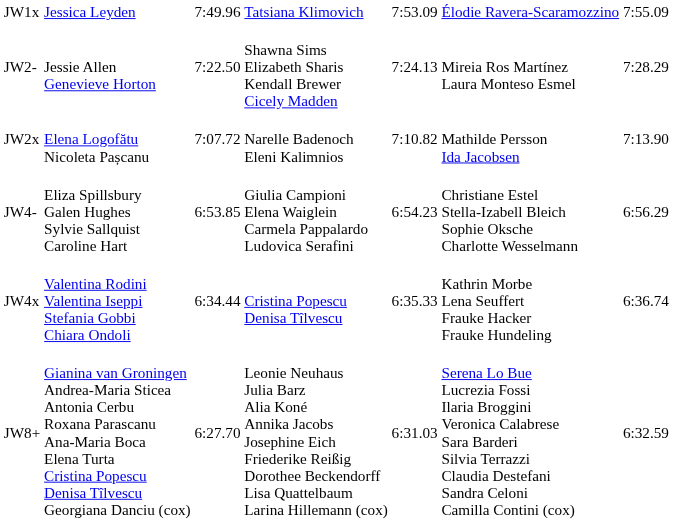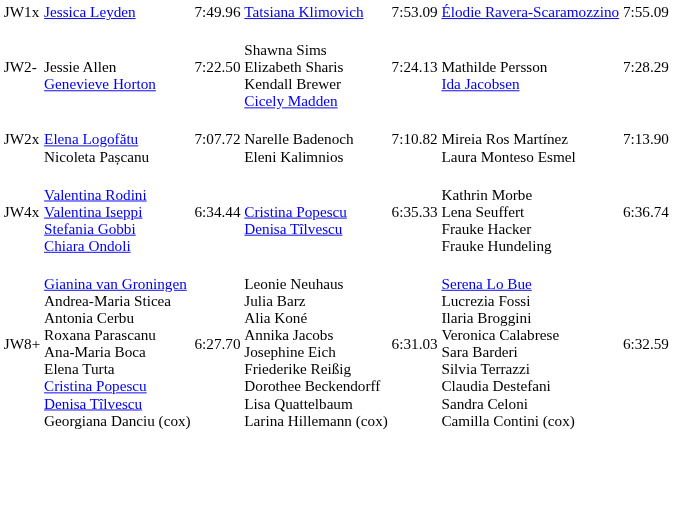JW2- | column 6: Mireia Ros Martínez Laura Monteso Esmel -> Mathilde Persson Ida Jacobsen
JW2x | column 6: Mathilde Persson Ida Jacobsen -> Mireia Ros Martínez Laura Monteso Esmel
- row: JW4- | Eliza Spillsbury Galen Hughes Sylvie Sallquist Caroline Hart | 6:53.85 | Giulia Campioni Elena Waiglein Carmela Pappalardo Ludovica Serafini | 6:54.23 | Christiane Estel Stella-Izabell Bleich Sophie Oksche Charlotte Wesselmann | 6:56.29
